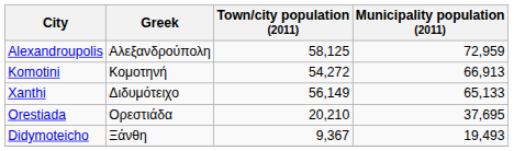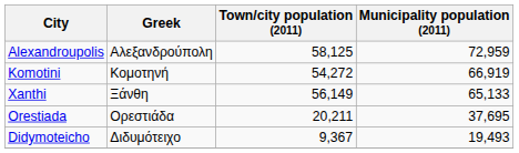Komotini | Municipality population (2011): 66,913 -> 66,919
Xanthi | Greek: Διδυμότειχο -> Ξάνθη
Orestiada | Town/city population (2011): 20,210 -> 20,211
Didymoteicho | Greek: Ξάνθη -> Διδυμότειχο
